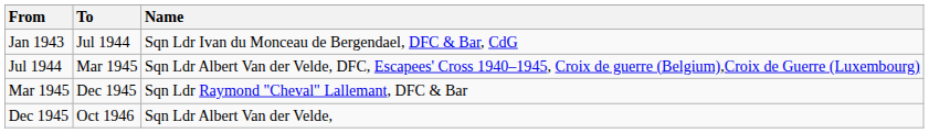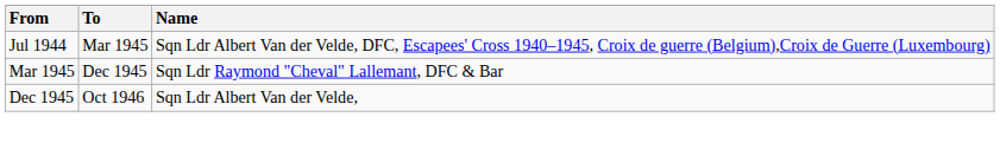- row: Jan 1943 | Jul 1944 | Sqn Ldr Ivan du Monceau de Bergendael, DFC & Bar, CdG
